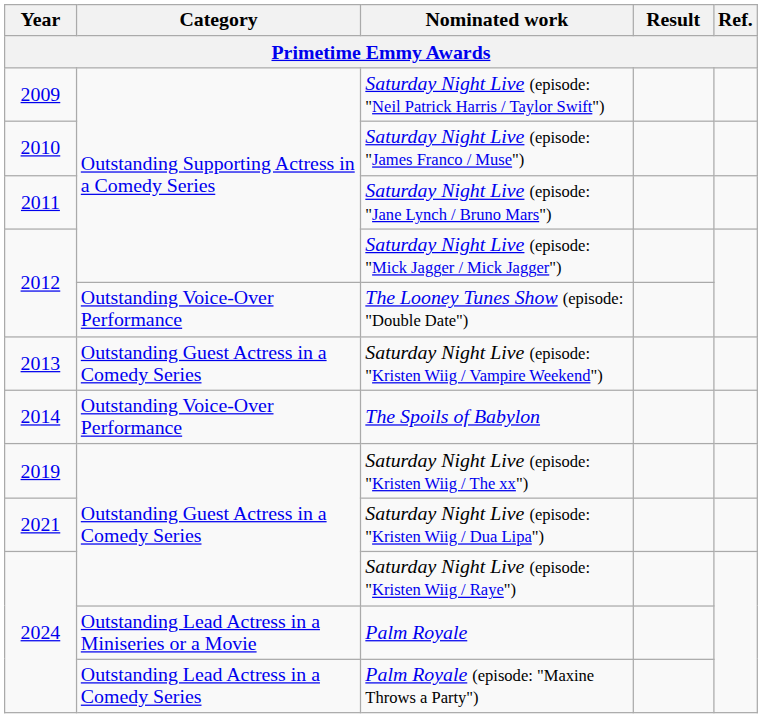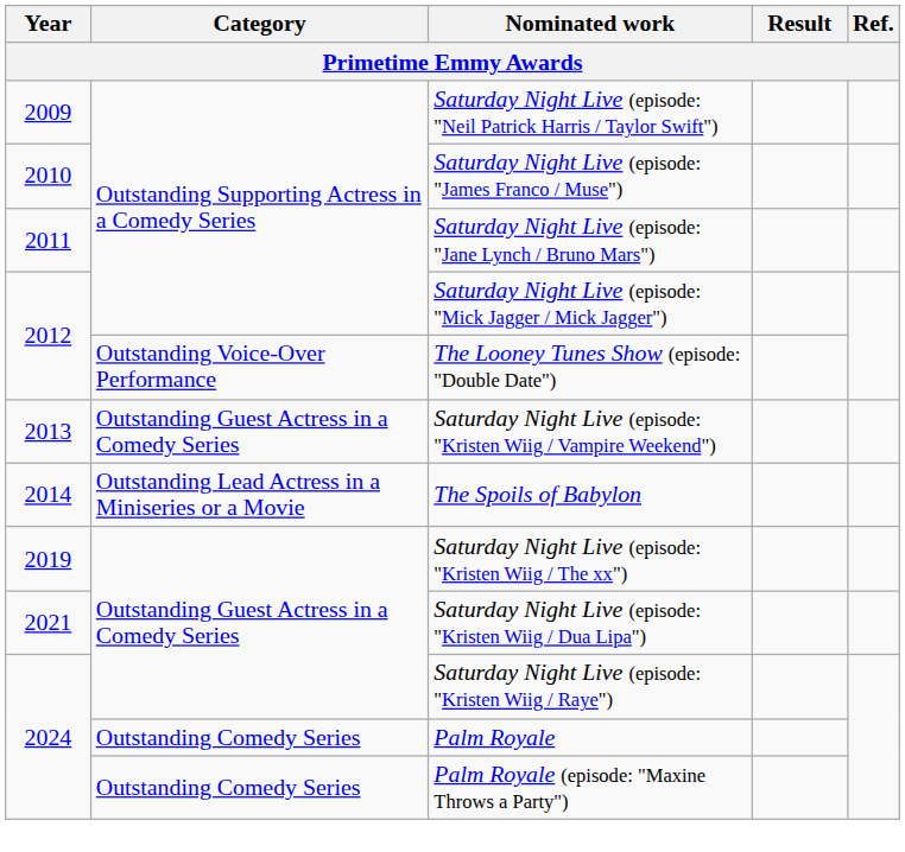The Spoils of Babylon | Category: Outstanding Voice-Over Performance -> Outstanding Lead Actress in a Miniseries or a Movie
Palm Royale | Category: Outstanding Lead Actress in a Miniseries or a Movie -> Outstanding Comedy Series
Palm Royale (episode: "Maxine Throws a Party") | Category: Outstanding Lead Actress in a Comedy Series -> Outstanding Comedy Series
